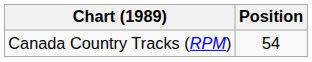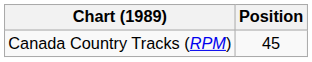Canada Country Tracks (RPM) | Position: 54 -> 45
